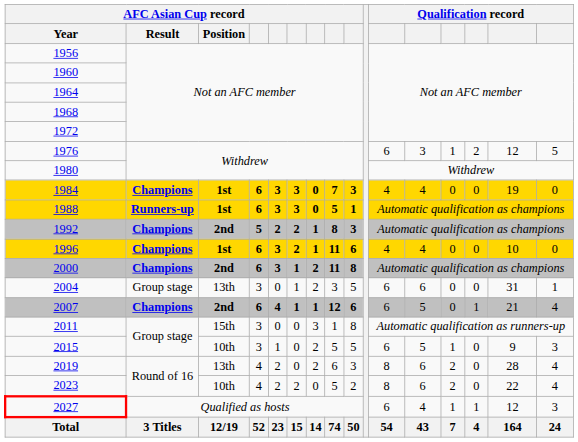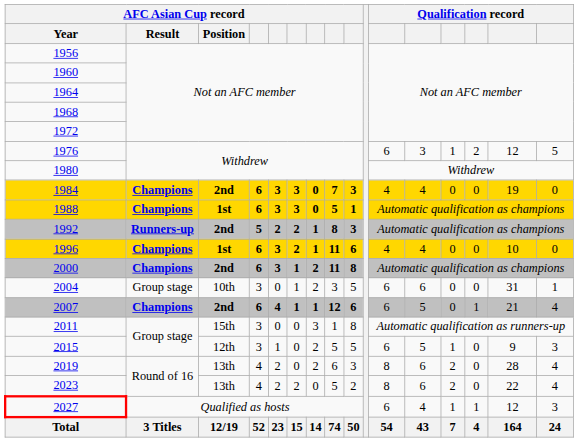1984 | AFC Asian Cup record / Position: 1st -> 2nd
1988 | AFC Asian Cup record / Result: Runners-up -> Champions
1992 | AFC Asian Cup record / Result: Champions -> Runners-up
2004 | AFC Asian Cup record / Position: 13th -> 10th
2015 | AFC Asian Cup record / Position: 10th -> 12th
2023 | AFC Asian Cup record / Position: 10th -> 13th
